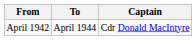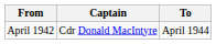columns swapped: To <-> Captain
